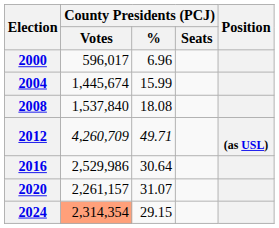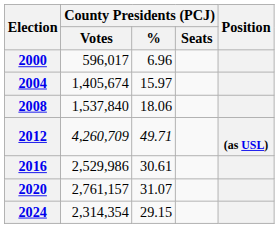2004 | County Presidents (PCJ) / Votes: 1,445,674 -> 1,405,674
2004 | County Presidents (PCJ) / %: 15.99 -> 15.97
2008 | County Presidents (PCJ) / %: 18.08 -> 18.06
2016 | County Presidents (PCJ) / %: 30.64 -> 30.61
2020 | County Presidents (PCJ) / Votes: 2,261,157 -> 2,761,157
2024 | County Presidents (PCJ) / Votes: lightsalmon background -> no background
